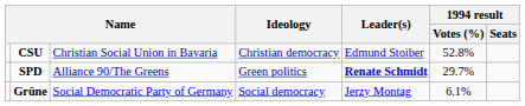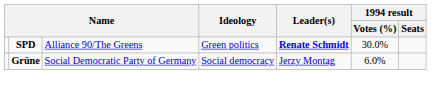- row: CSU | Christian Social Union in Bavaria | Christian democracy | Edmund Stoiber | 52.8%
SPD | 1994 result / Votes (%): 29.7% -> 30.0%
Grüne | 1994 result / Votes (%): 6.1% -> 6.0%
